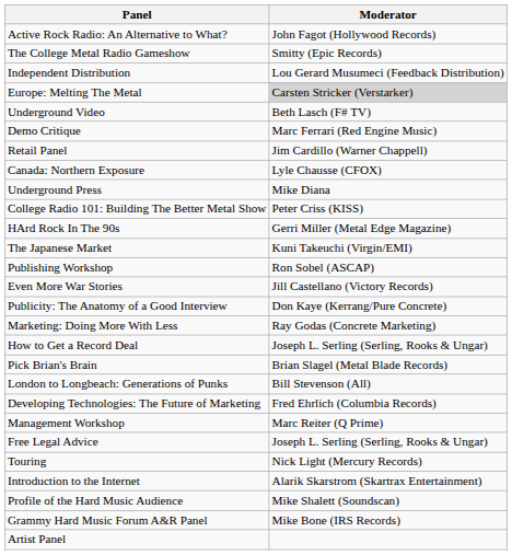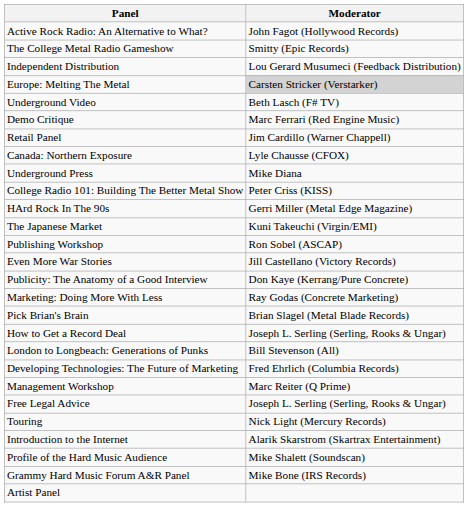rows swapped: Pick Brian's Brain <-> How to Get a Record Deal
